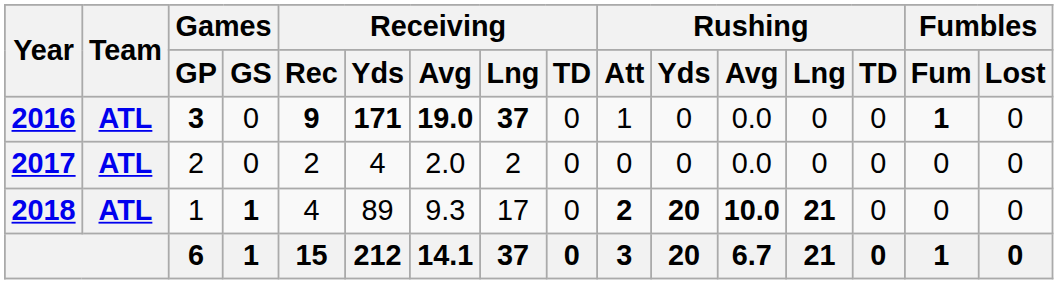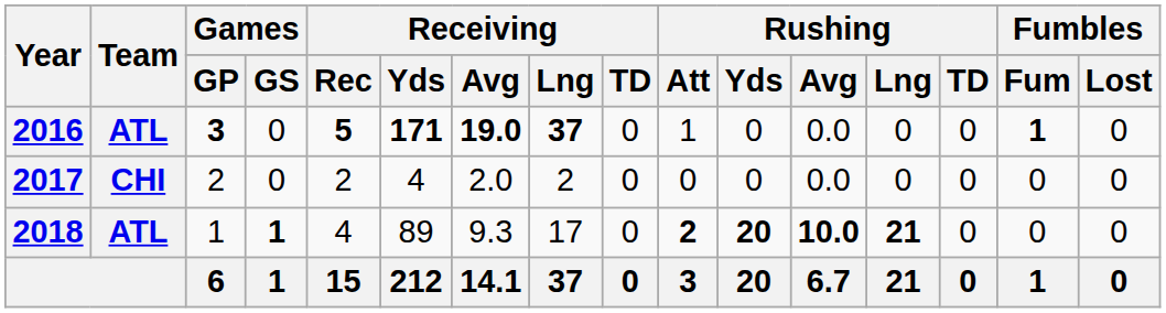2016 | Receiving / Rec: 9 -> 5
2017 | Team: ATL -> CHI
